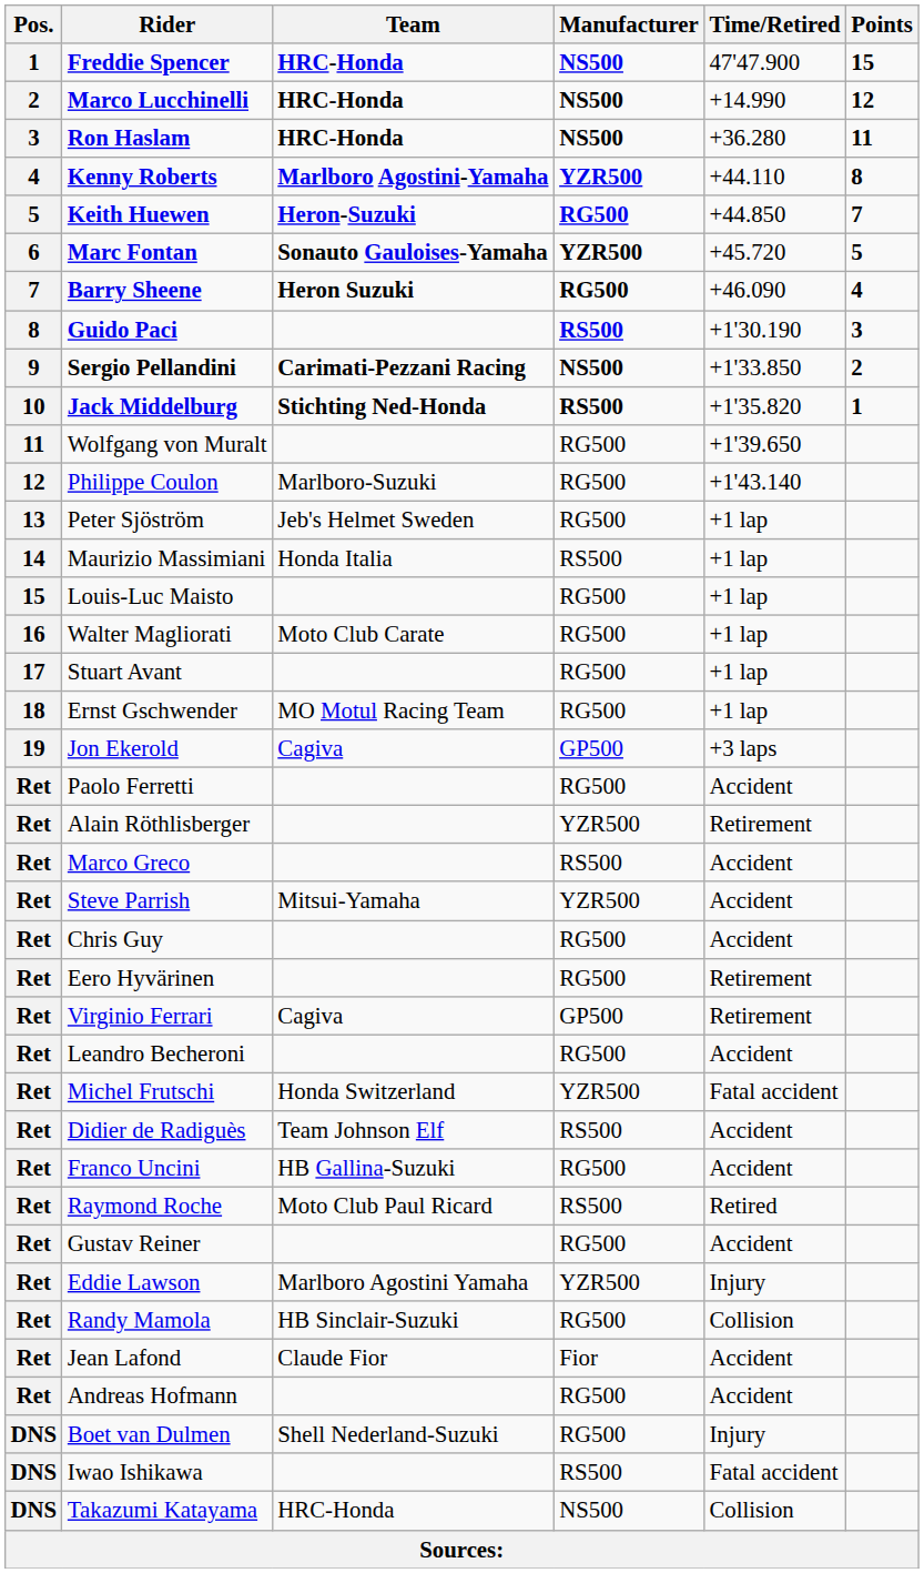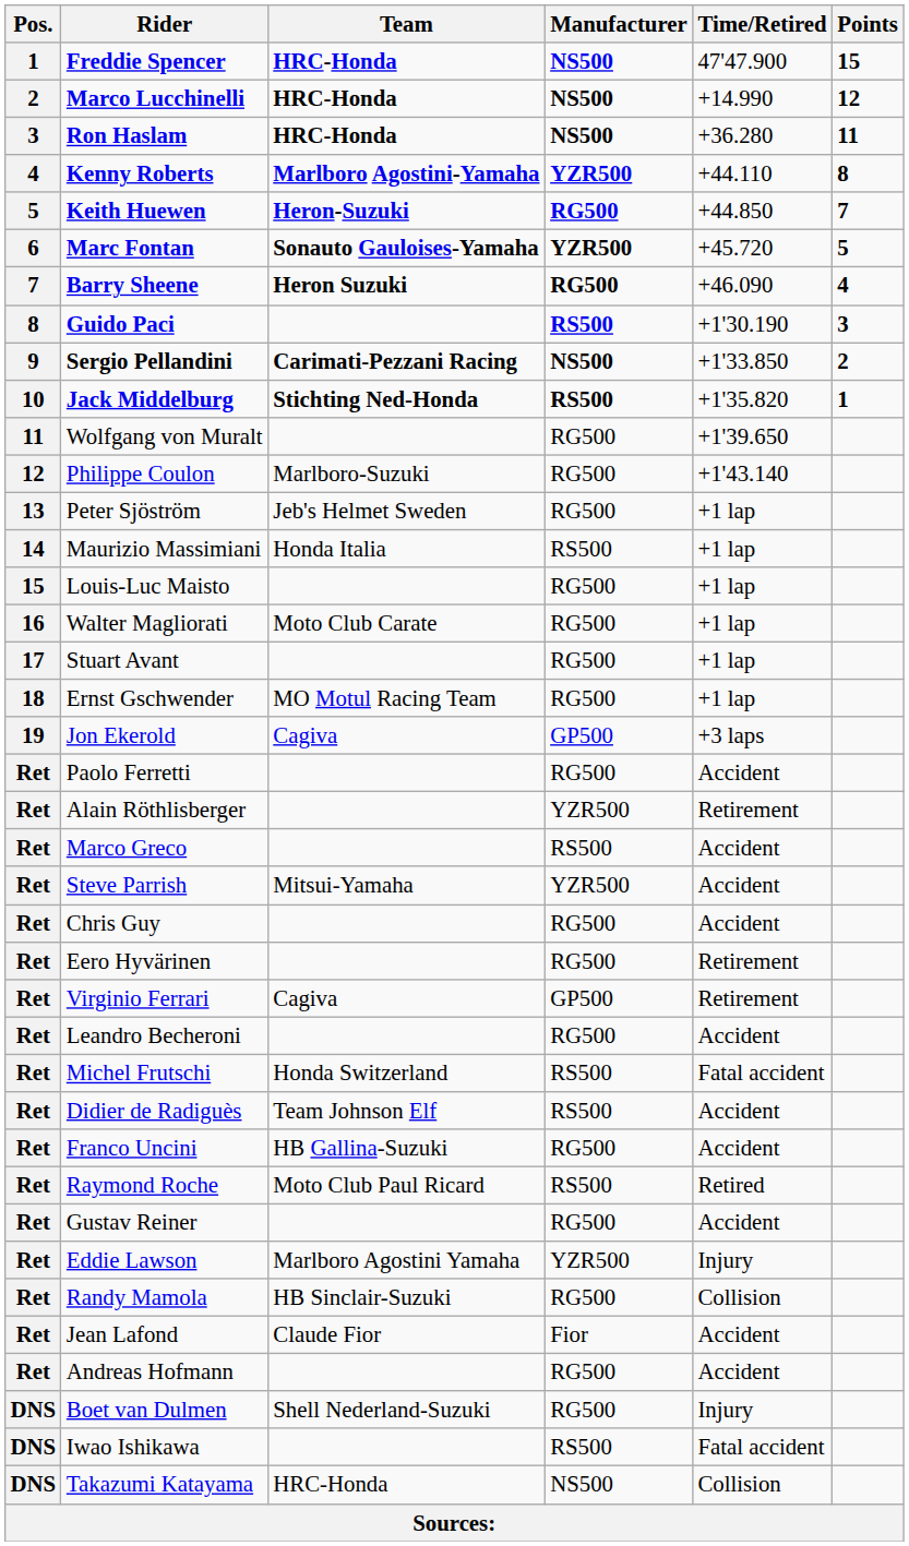Michel Frutschi | Manufacturer: YZR500 -> RS500
